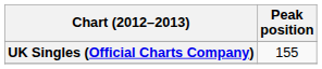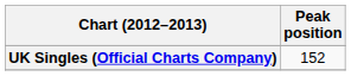UK Singles (Official Charts Company) | Peak position: 155 -> 152
